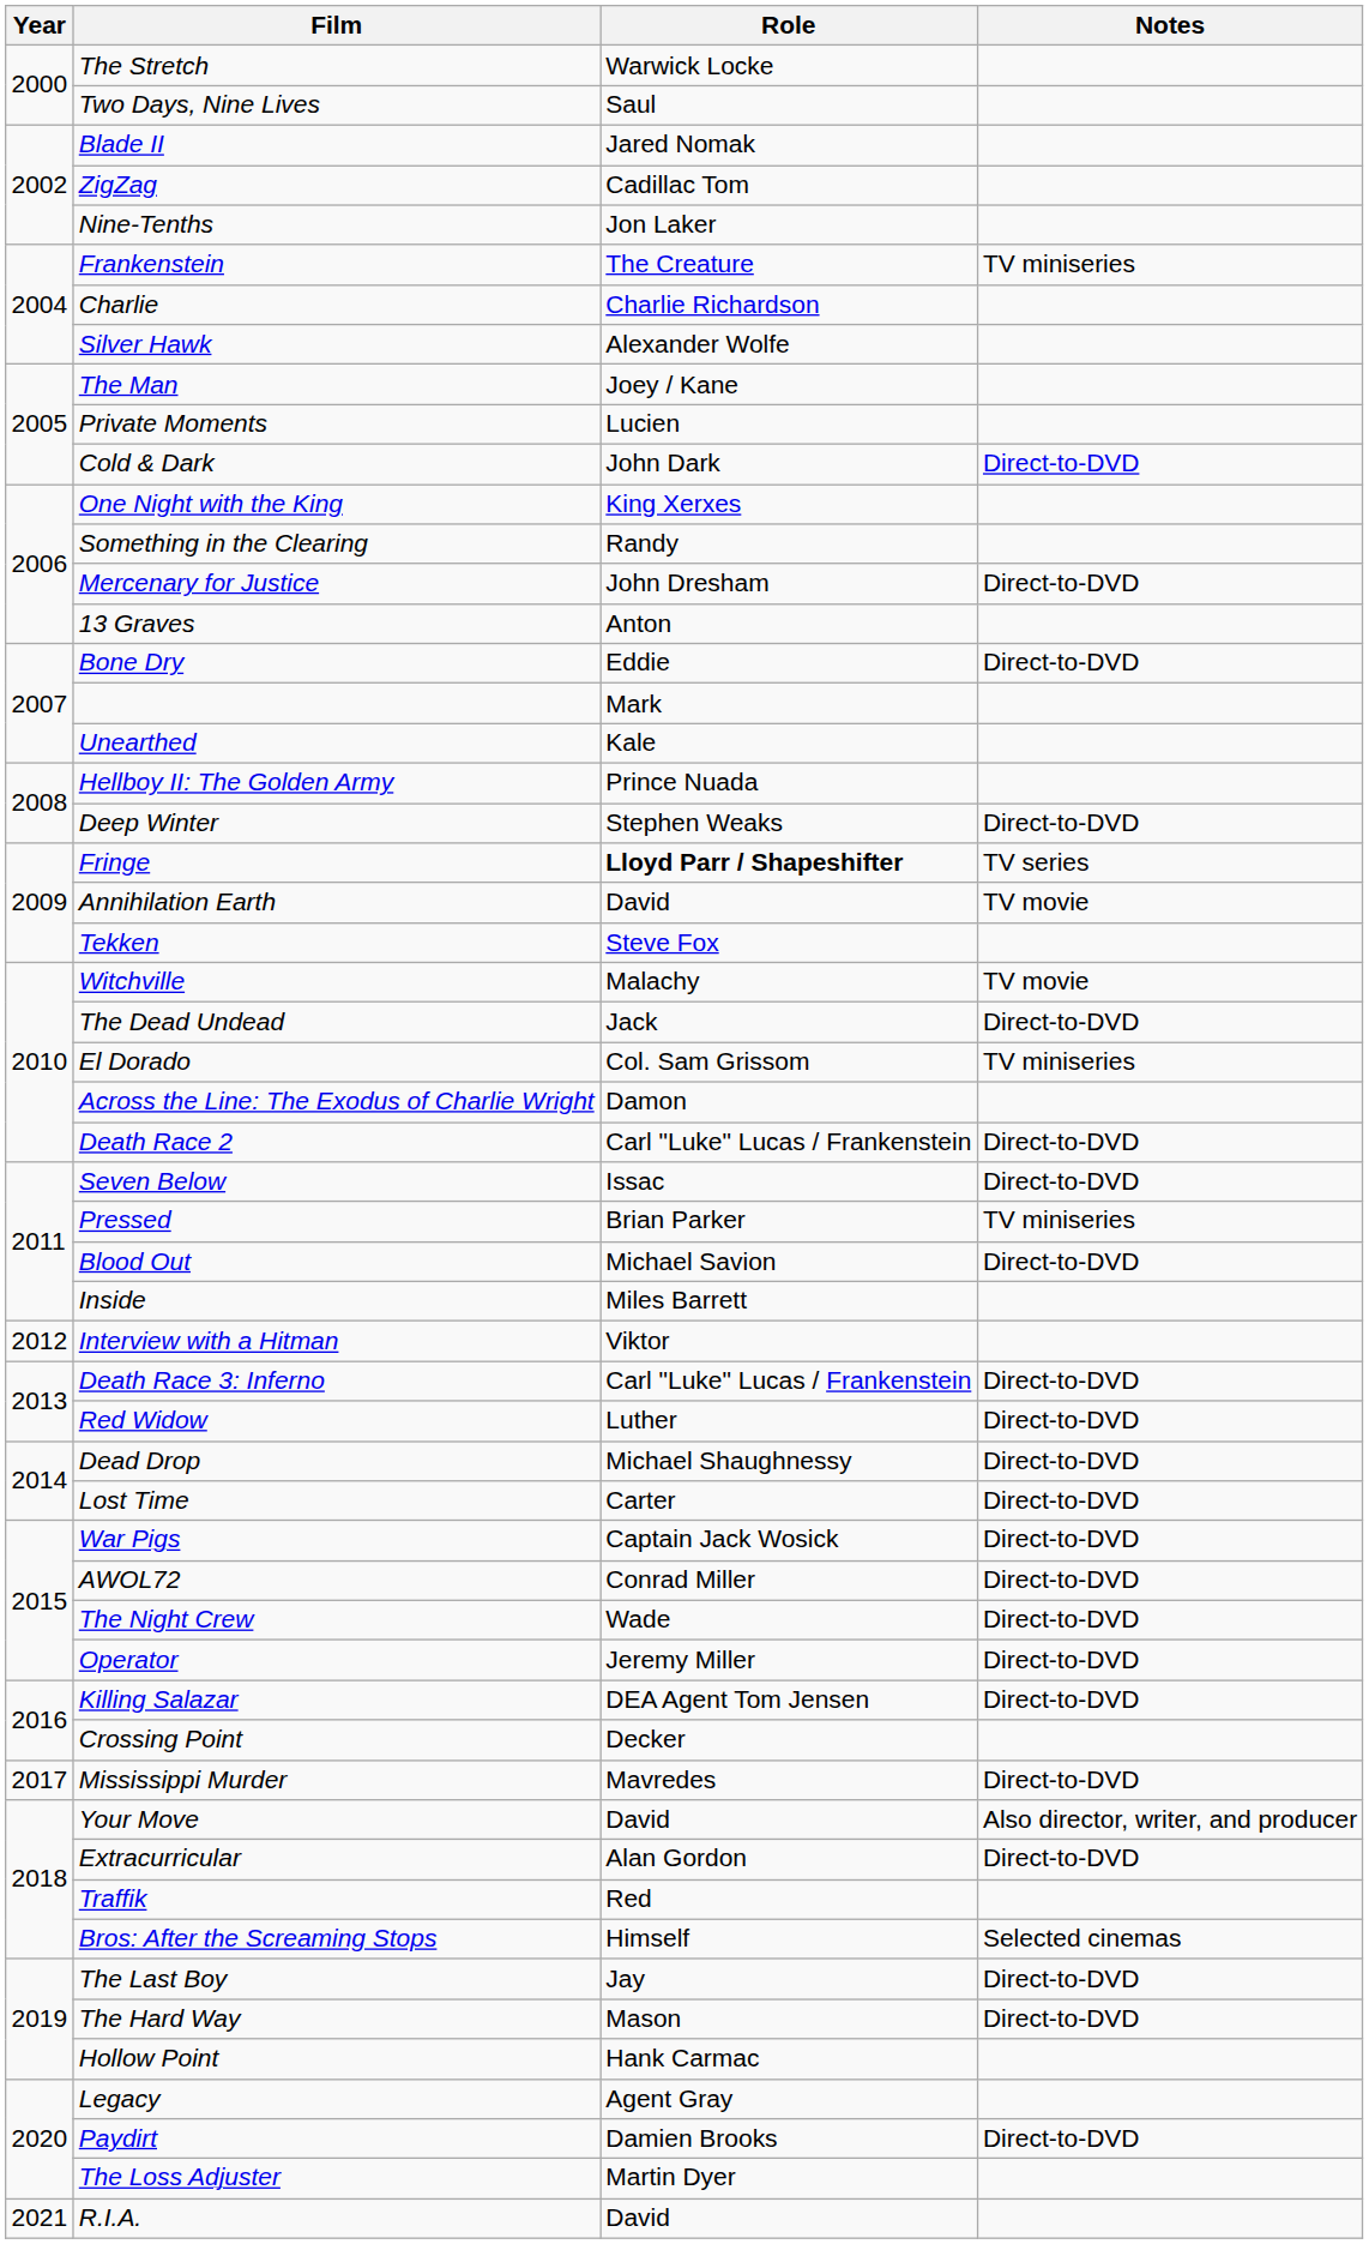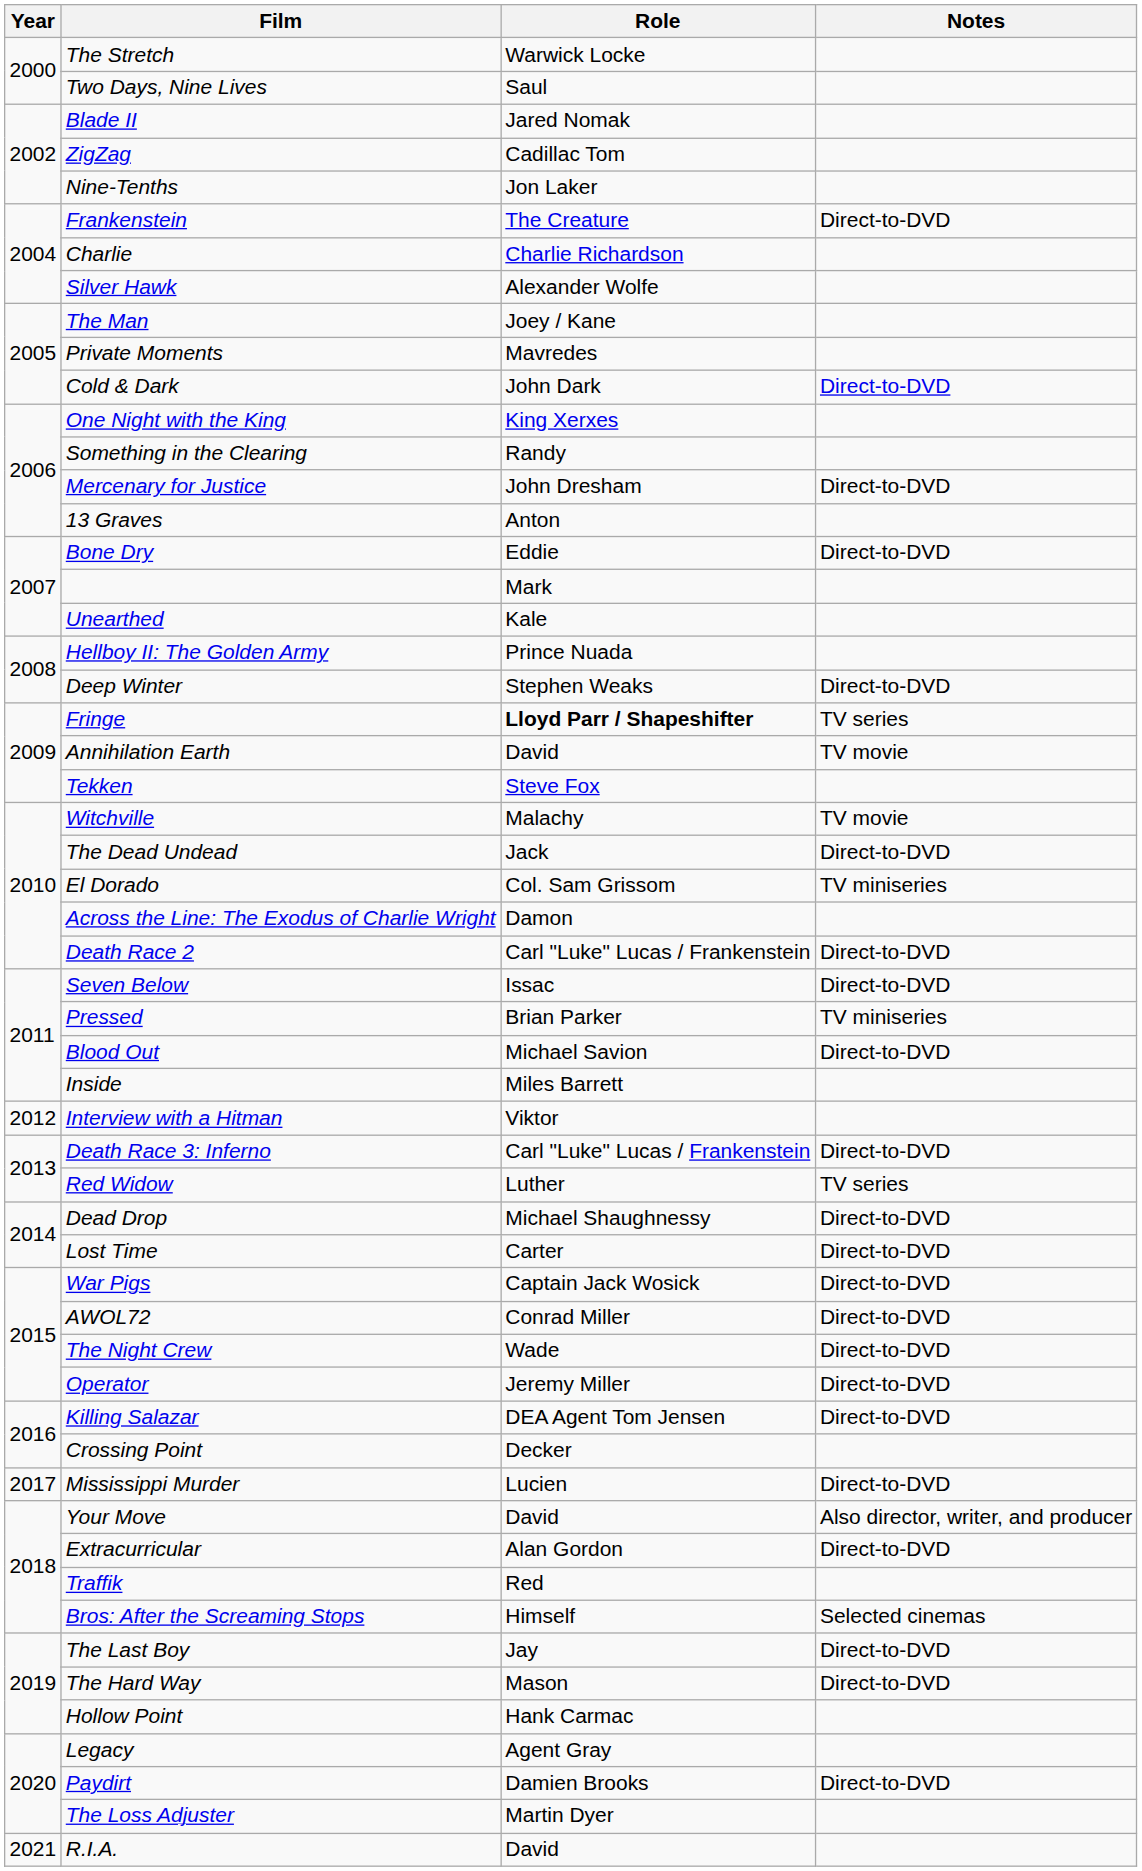Frankenstein | Notes: TV miniseries -> Direct-to-DVD
Private Moments | Role: Lucien -> Mavredes
Red Widow | Notes: Direct-to-DVD -> TV series
Mississippi Murder | Role: Mavredes -> Lucien
